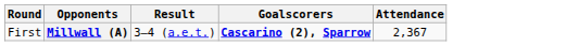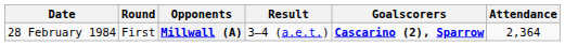+ column: Date | 28 February 1984
Millwall (A) | Attendance: 2,367 -> 2,364
